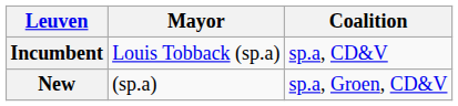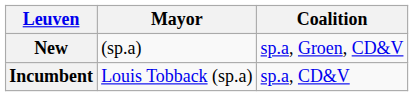rows swapped: Incumbent <-> New
